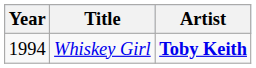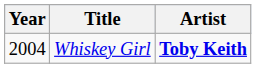Whiskey Girl | Year: 1994 -> 2004
